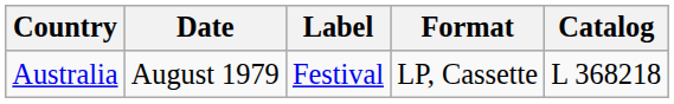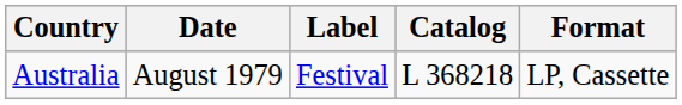columns swapped: Format <-> Catalog
